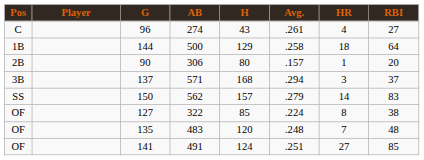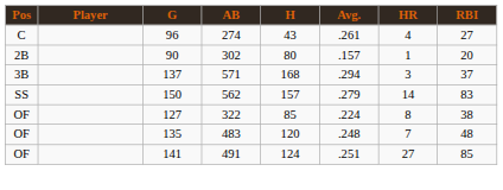- row: 1B | 144 | 500 | 129 | .258 | 18 | 64
90 | AB: 306 -> 302
